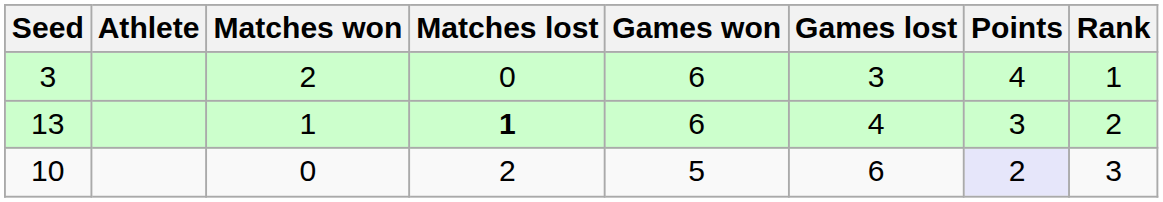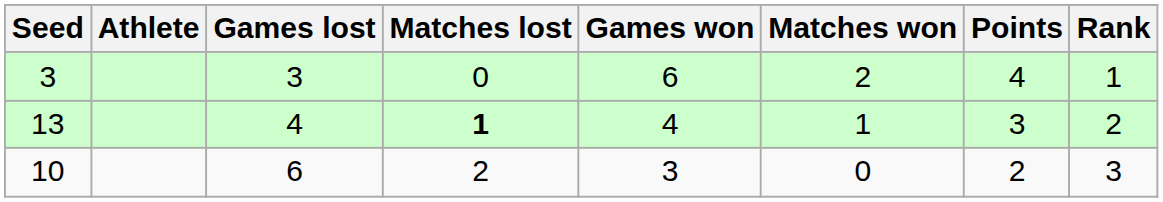columns swapped: Matches won <-> Games lost
13 | Games won: 6 -> 4
10 | Games won: 5 -> 3
10 | Points: lavender background -> no background
